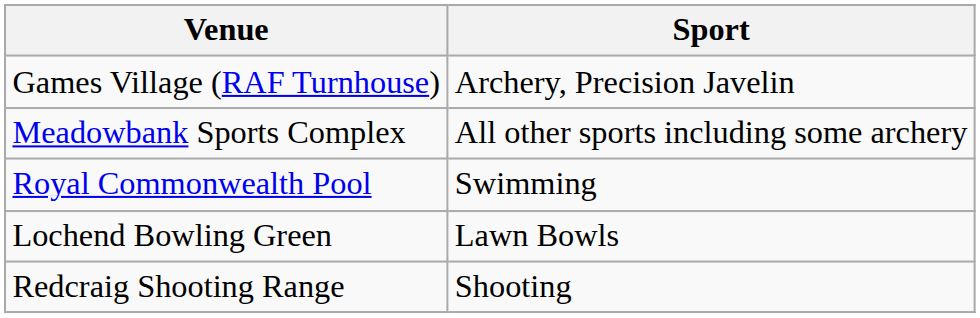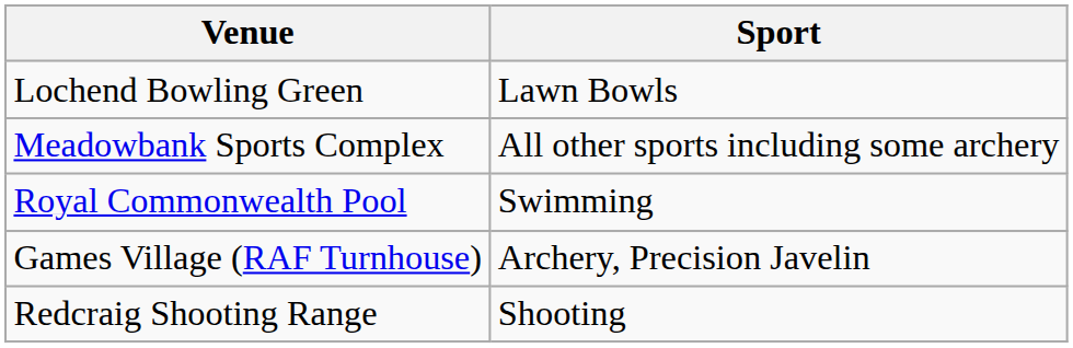rows swapped: Games Village (RAF Turnhouse) <-> Lochend Bowling Green
